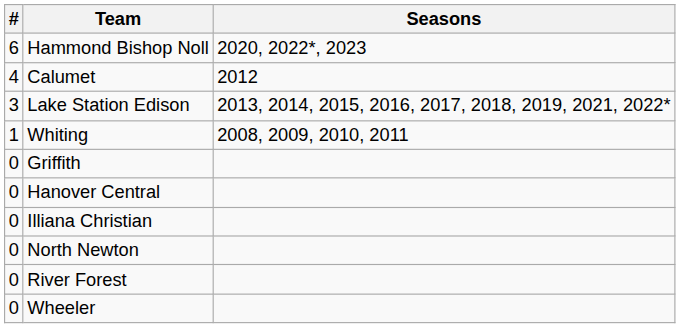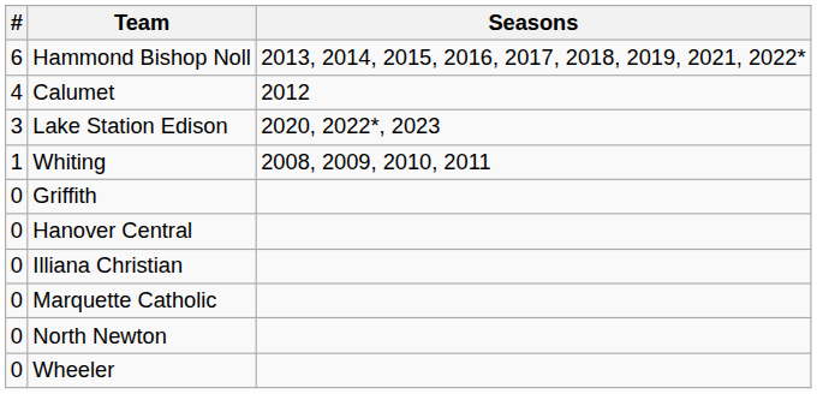Hammond Bishop Noll | Seasons: 2020, 2022*, 2023 -> 2013, 2014, 2015, 2016, 2017, 2018, 2019, 2021, 2022*
Lake Station Edison | Seasons: 2013, 2014, 2015, 2016, 2017, 2018, 2019, 2021, 2022* -> 2020, 2022*, 2023
+ row: 0 | Marquette Catholic
- row: 0 | River Forest
